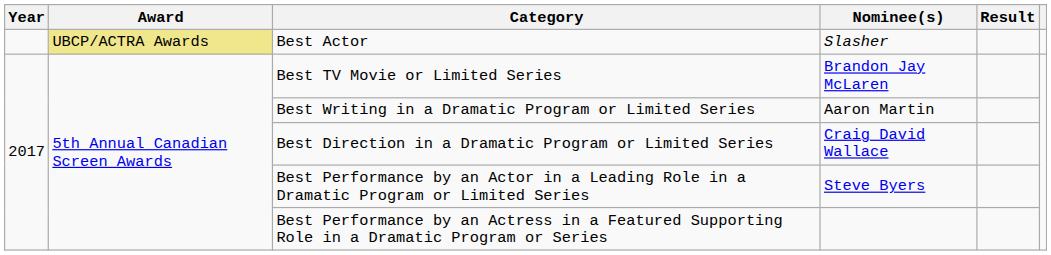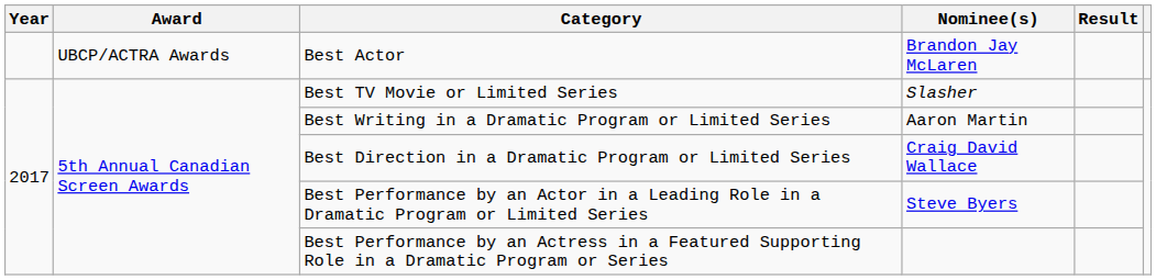Best Actor | Award: khaki background -> no background
Best Actor | Nominee(s): Slasher -> Brandon Jay McLaren
Best TV Movie or Limited Series | Nominee(s): Brandon Jay McLaren -> Slasher
